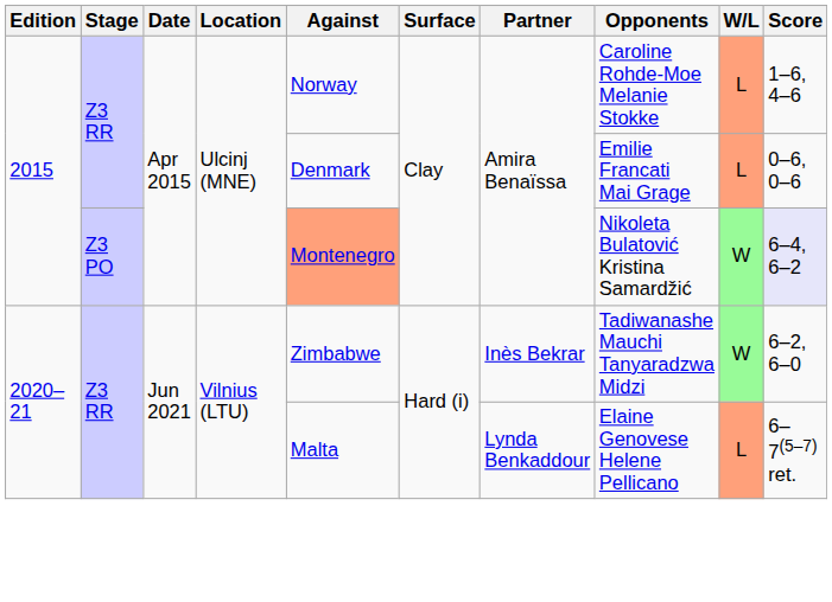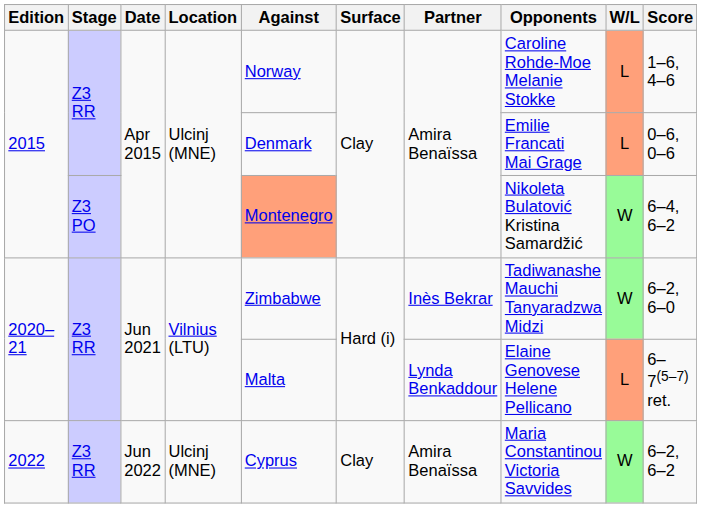2015 / Z3 PO | Score: lavender background -> no background
+ row: 2022 | Z3 RR | Jun 2022 | Ulcinj (MNE) | Cyprus | Clay | Amira Benaïssa | Maria Constantinou Victoria Savvides | W | 6–2, 6–2
